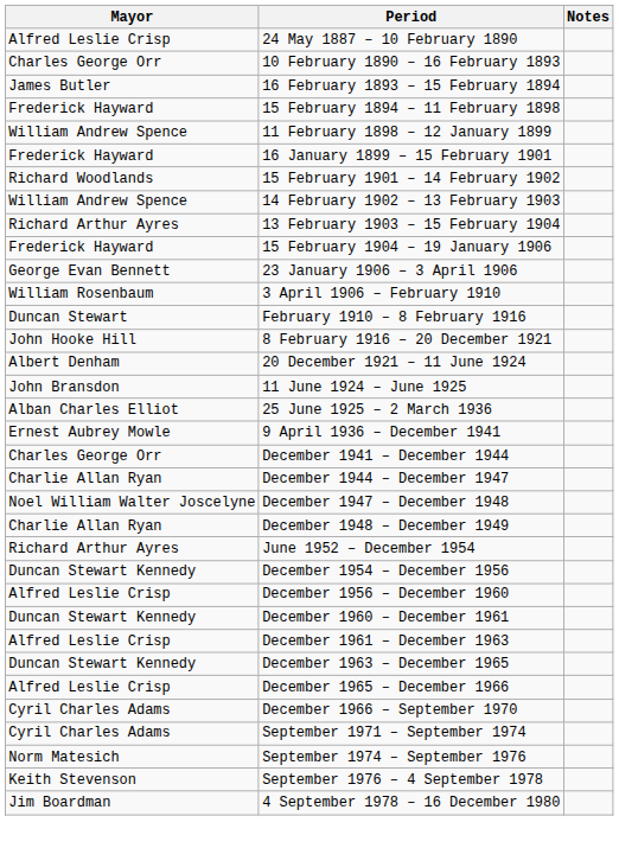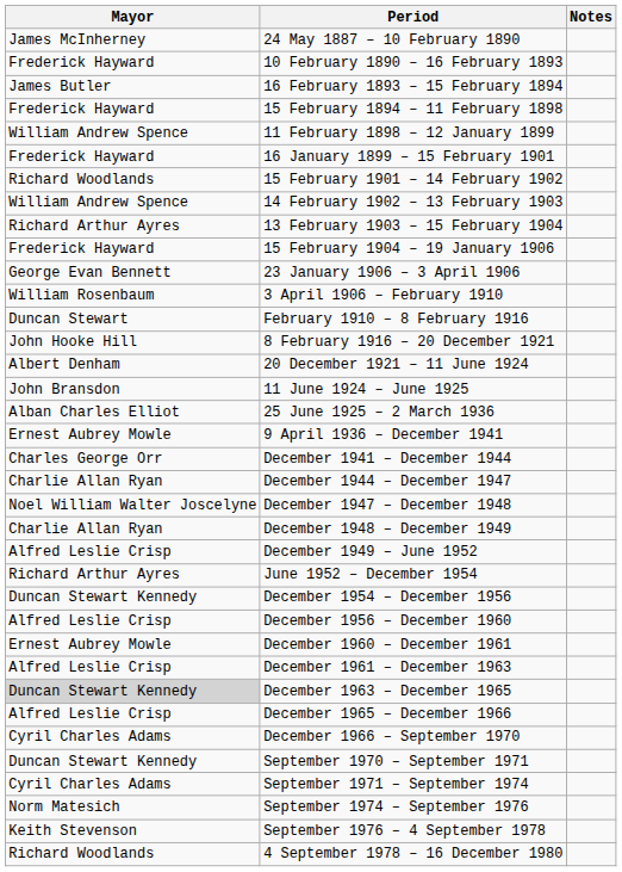24 May 1887 – 10 February 1890 | Mayor: Alfred Leslie Crisp -> James McInherney
10 February 1890 – 16 February 1893 | Mayor: Charles George Orr -> Frederick Hayward
+ row: Alfred Leslie Crisp | December 1949 – June 1952
December 1960 – December 1961 | Mayor: Duncan Stewart Kennedy -> Ernest Aubrey Mowle
December 1963 – December 1965 | Mayor: no background -> lightgrey background
+ row: Duncan Stewart Kennedy | September 1970 – September 1971
4 September 1978 – 16 December 1980 | Mayor: Jim Boardman -> Richard Woodlands
